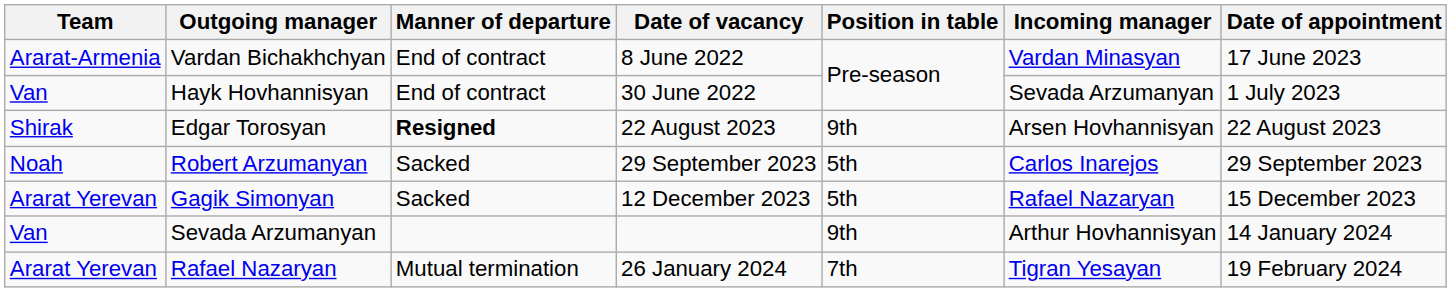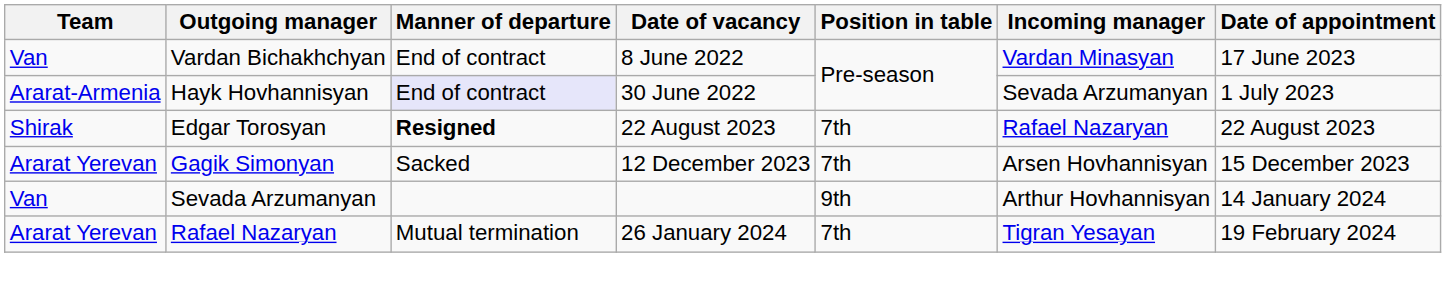Vardan Bichakhchyan | Team: Ararat-Armenia -> Van
Hayk Hovhannisyan | Team: Van -> Ararat-Armenia
Hayk Hovhannisyan | Manner of departure: no background -> lavender background
Edgar Torosyan | Position in table: 9th -> 7th
Edgar Torosyan | Incoming manager: Arsen Hovhannisyan -> Rafael Nazaryan
- row: Noah | Robert Arzumanyan | Sacked | 29 September 2023 | 5th | Carlos Inarejos | 29 September 2023
Gagik Simonyan | Position in table: 5th -> 7th
Gagik Simonyan | Incoming manager: Rafael Nazaryan -> Arsen Hovhannisyan
